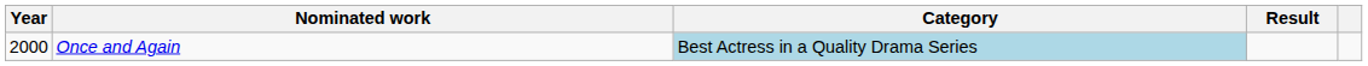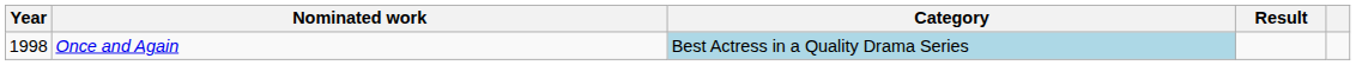Once and Again | Year: 2000 -> 1998
